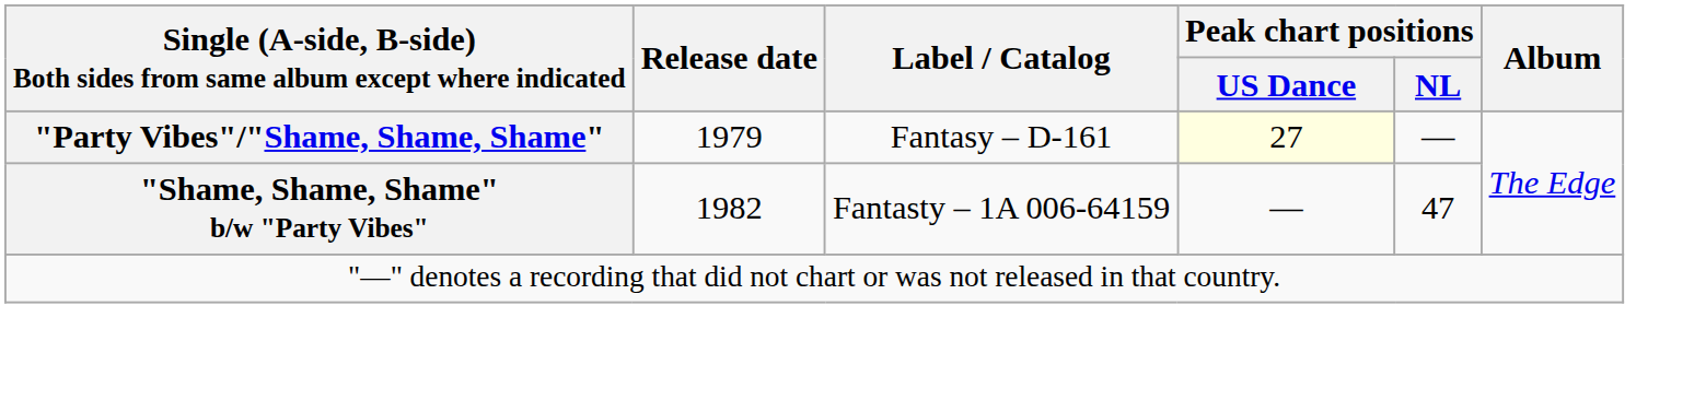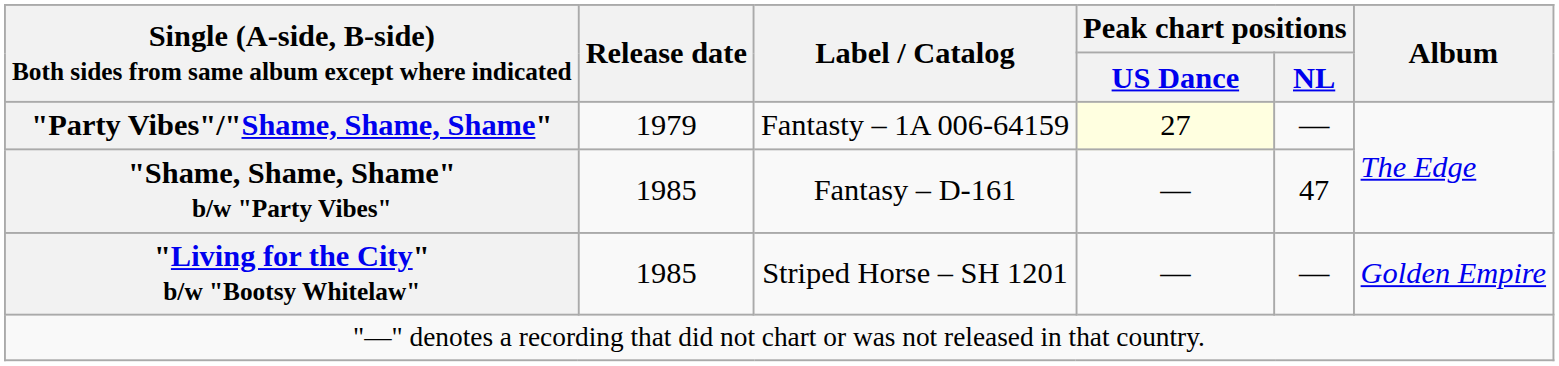"Party Vibes"/"Shame, Shame, Shame" | Label / Catalog: Fantasy – D-161 -> Fantasty – 1A 006-64159
"Shame, Shame, Shame" b/w "Party Vibes" | Release date: 1982 -> 1985
"Shame, Shame, Shame" b/w "Party Vibes" | Label / Catalog: Fantasty – 1A 006-64159 -> Fantasy – D-161
+ row: "Living for the City" b/w "Bootsy Whitelaw" | 1985 | Striped Horse – SH 1201 | — | — | Golden Empire
